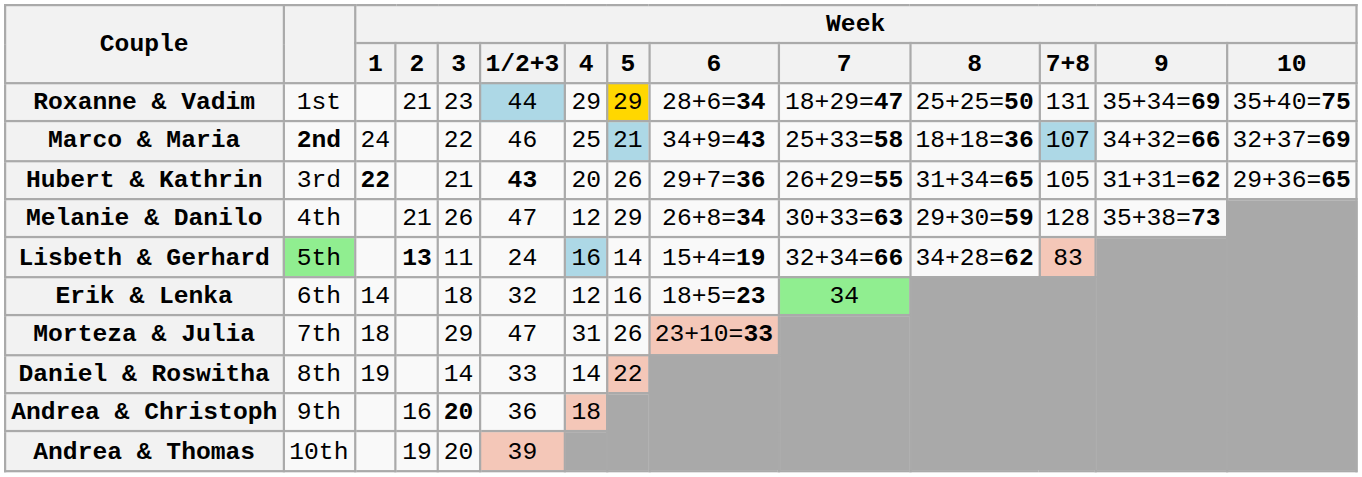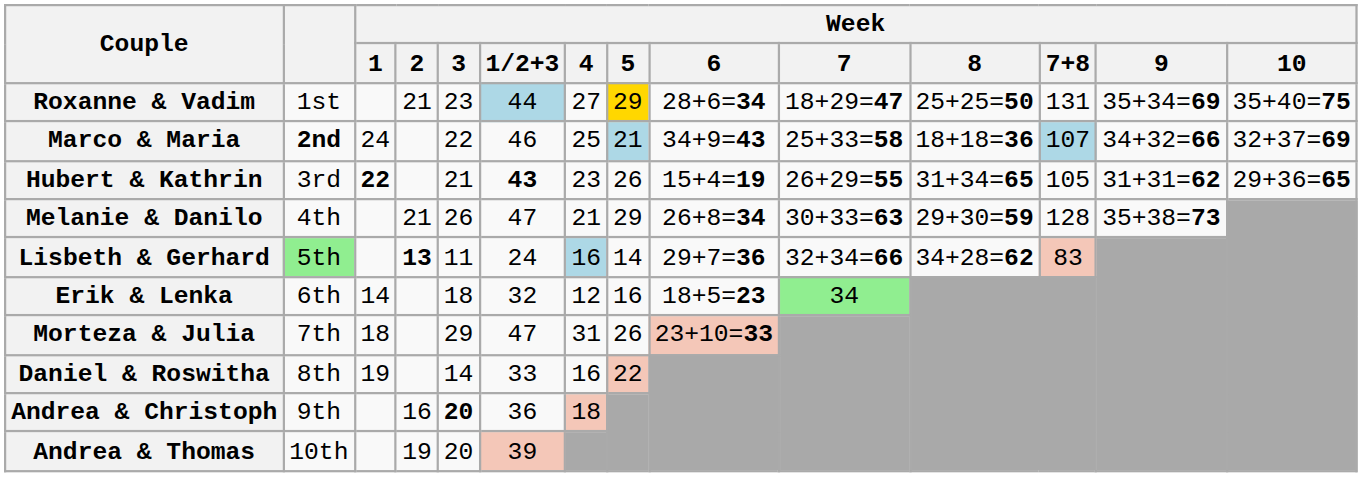Roxanne & Vadim | Week / 4: 29 -> 27
Hubert & Kathrin | Week / 4: 20 -> 23
Hubert & Kathrin | Week / 6: 29+7=36 -> 15+4=19
Melanie & Danilo | Week / 4: 12 -> 21
Lisbeth & Gerhard | Week / 6: 15+4=19 -> 29+7=36
Daniel & Roswitha | Week / 4: 14 -> 16
